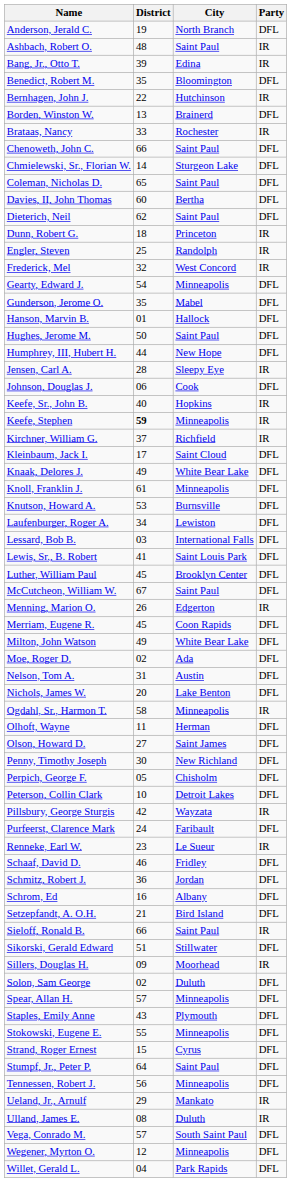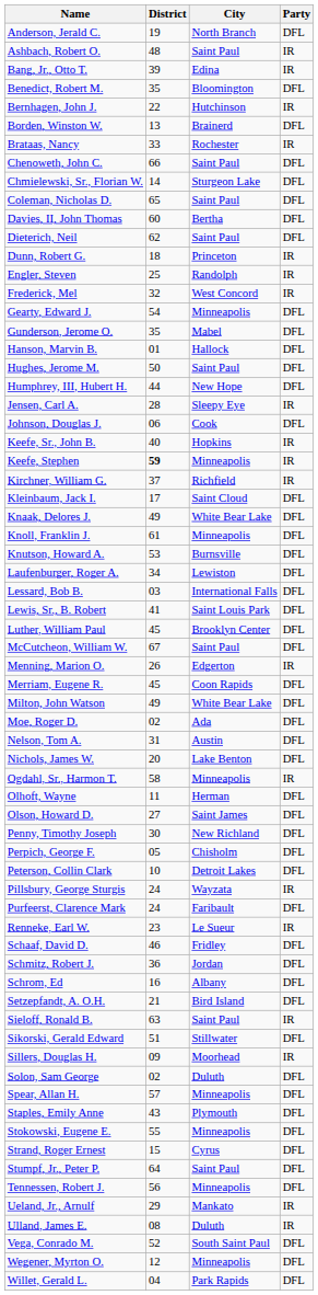Pillsbury, George Sturgis | District: 42 -> 24
Sieloff, Ronald B. | District: 66 -> 63
Vega, Conrado M. | District: 57 -> 52
